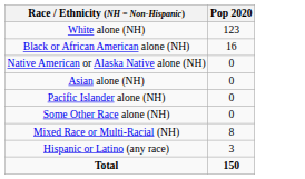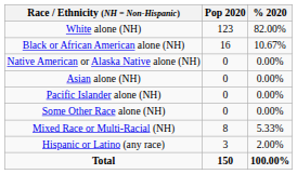+ column: % 2020 | 82.00% | 10.67% | 0.00% | 0.00% | 0.00% | 0.00% | 5.33% | 2.00% | 100.00%
